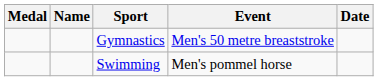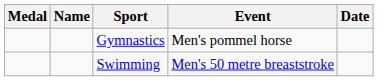Gymnastics | Event: Men's 50 metre breaststroke -> Men's pommel horse
Swimming | Event: Men's pommel horse -> Men's 50 metre breaststroke
